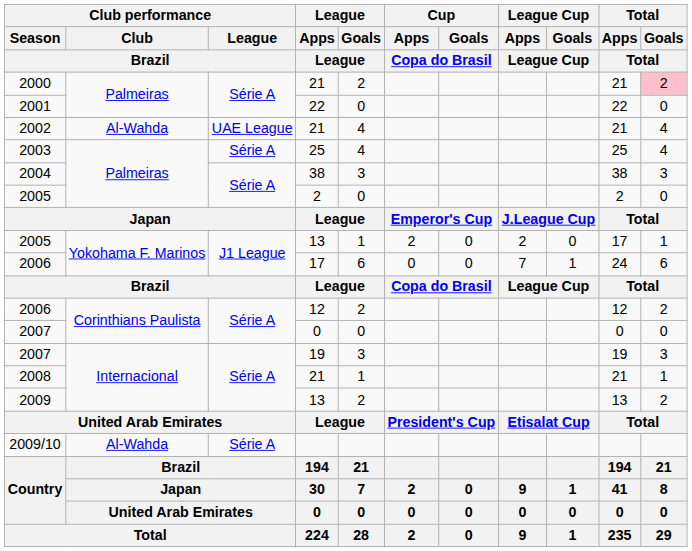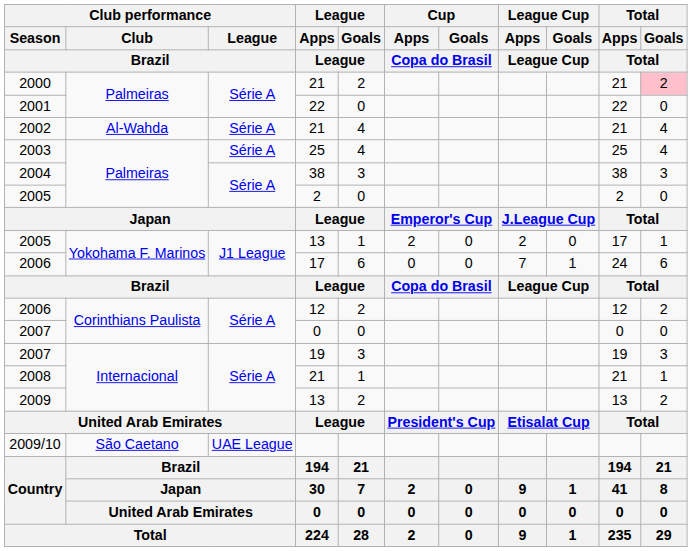2002 | Club performance / League / Brazil: UAE League -> Série A
2009/10 | Club performance / Club / Brazil: Al-Wahda -> São Caetano
2009/10 | Club performance / League / Brazil: Série A -> UAE League
